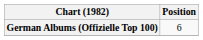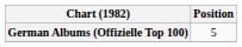German Albums (Offizielle Top 100) | Position: 6 -> 5
